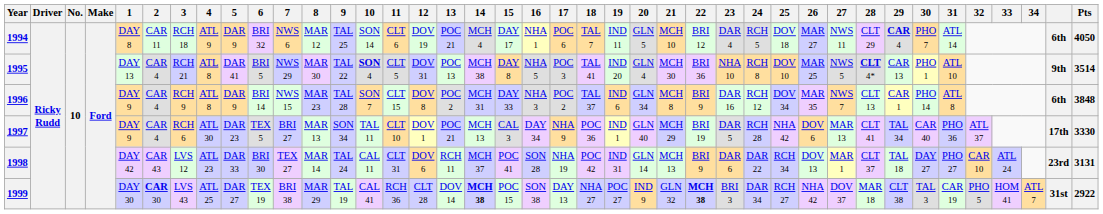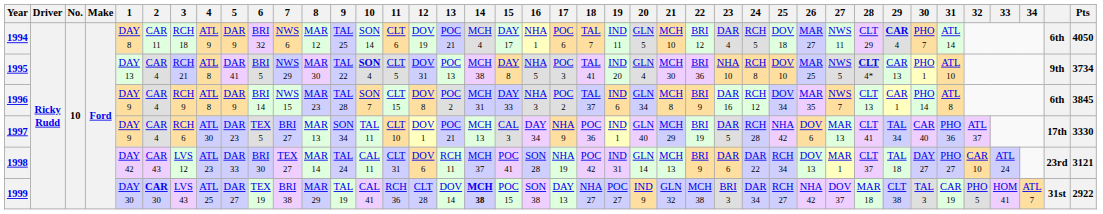1995 | Pts: 3514 -> 3734
1996 | Pts: 3848 -> 3845
1998 | Pts: 3131 -> 3121
1999 | 22: bold -> normal
